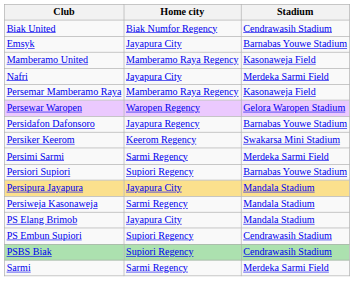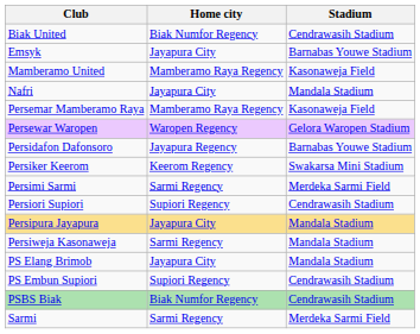Nafri | Stadium: Merdeka Sarmi Field -> Mandala Stadium
Persiori Supiori | Stadium: Barnabas Youwe Stadium -> Cendrawasih Stadium
PSBS Biak | Home city: Supiori Regency -> Biak Numfor Regency
